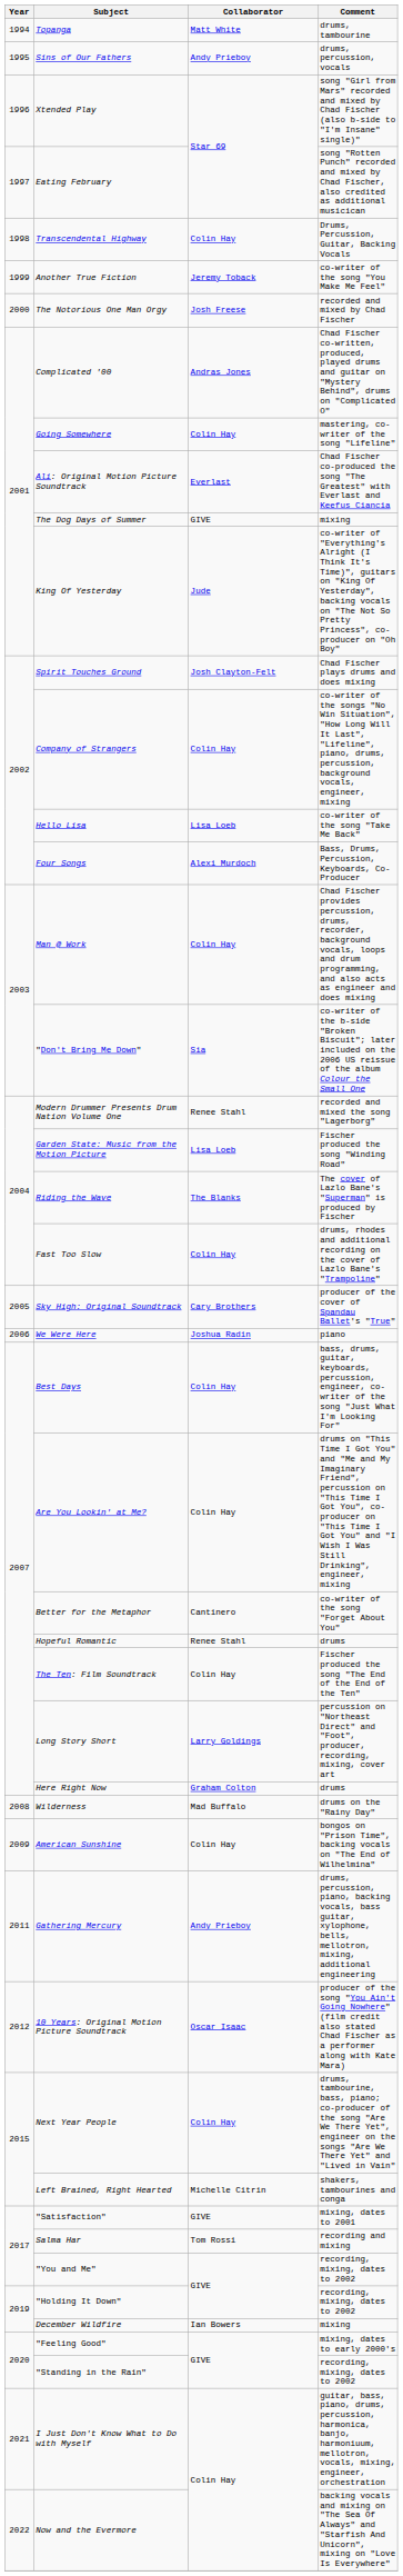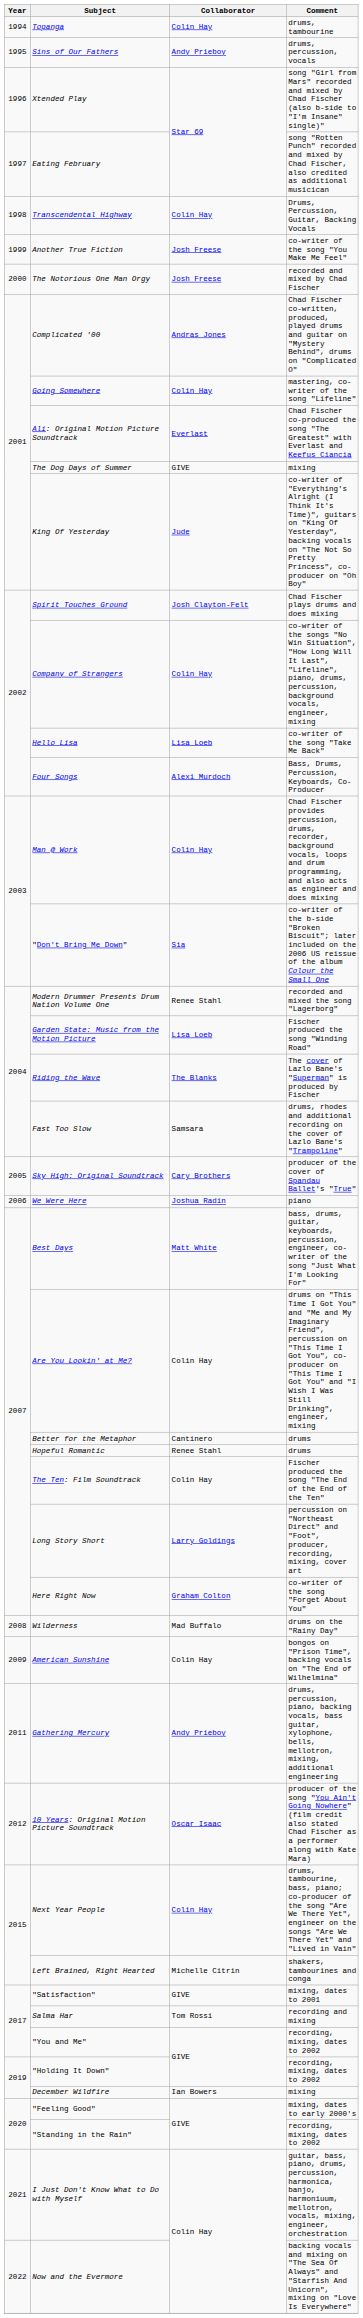Topanga | Collaborator: Matt White -> Colin Hay
Another True Fiction | Collaborator: Jeremy Toback -> Josh Freese
Fast Too Slow | Collaborator: Colin Hay -> Samsara
Best Days | Collaborator: Colin Hay -> Matt White
Better for the Metaphor | Comment: co-writer of the song "Forget About You" -> drums
Here Right Now | Comment: drums -> co-writer of the song "Forget About You"
